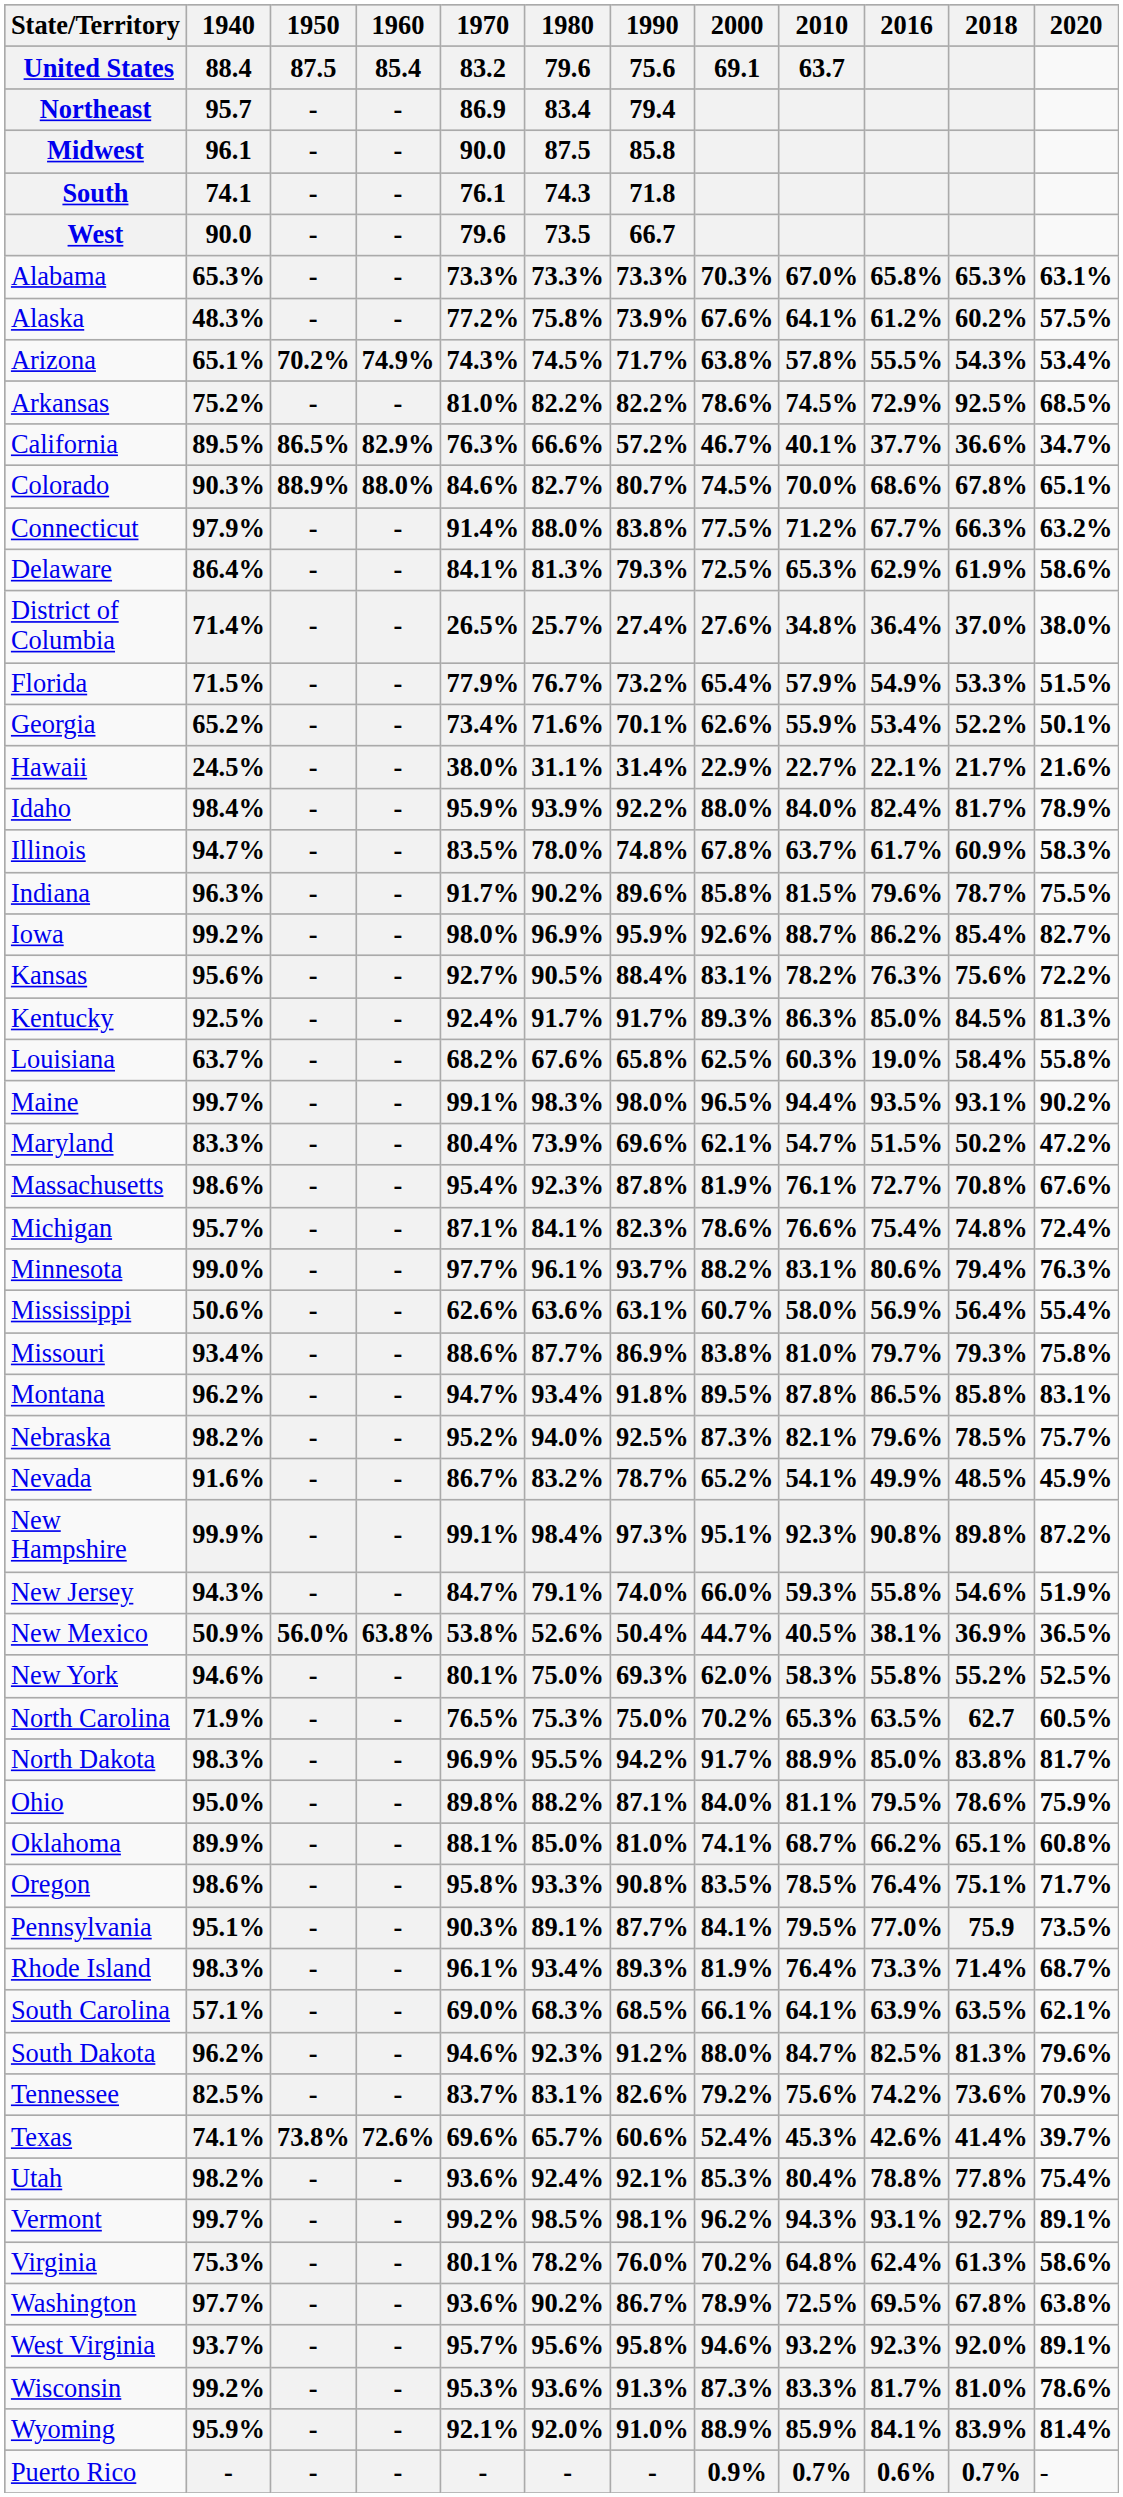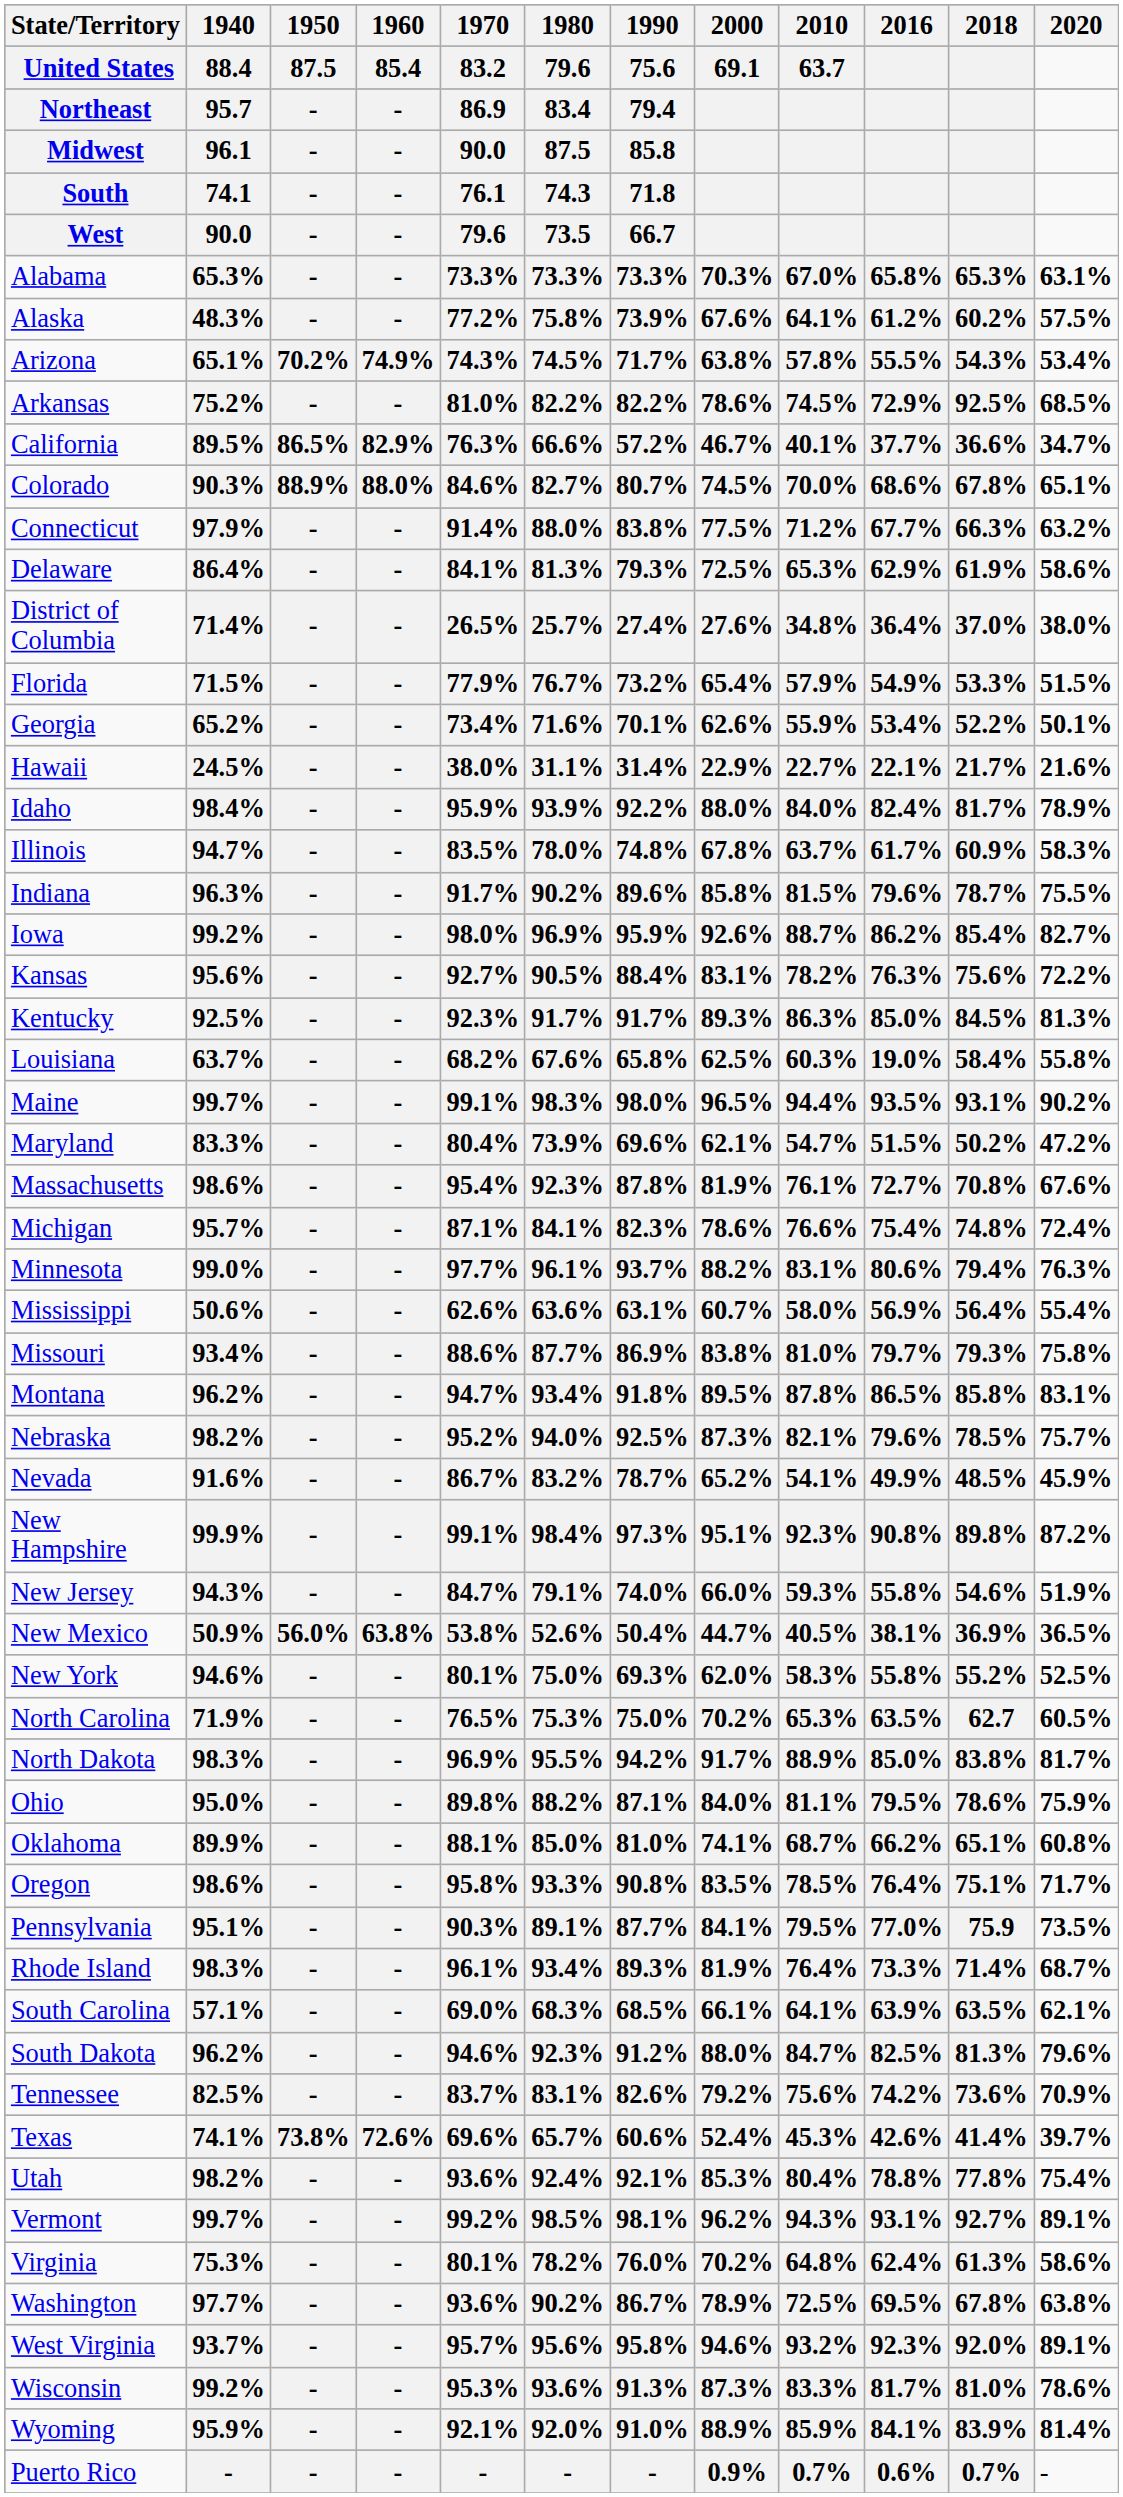Kentucky | 1970: 92.4% -> 92.3%
